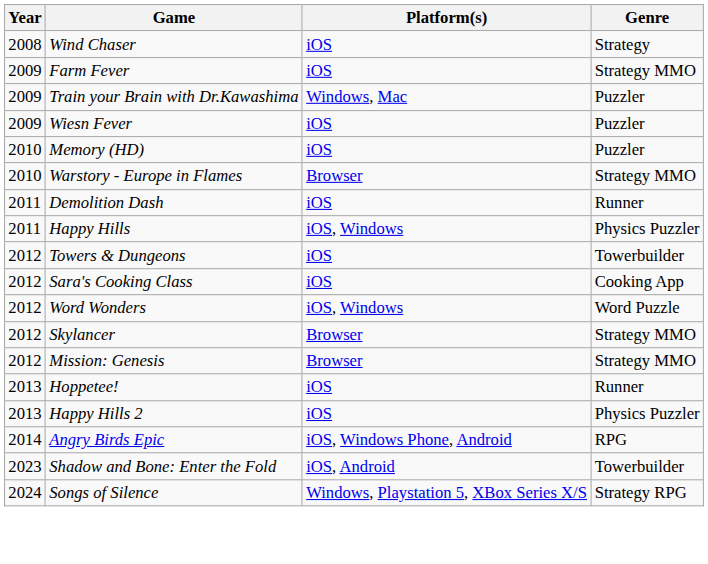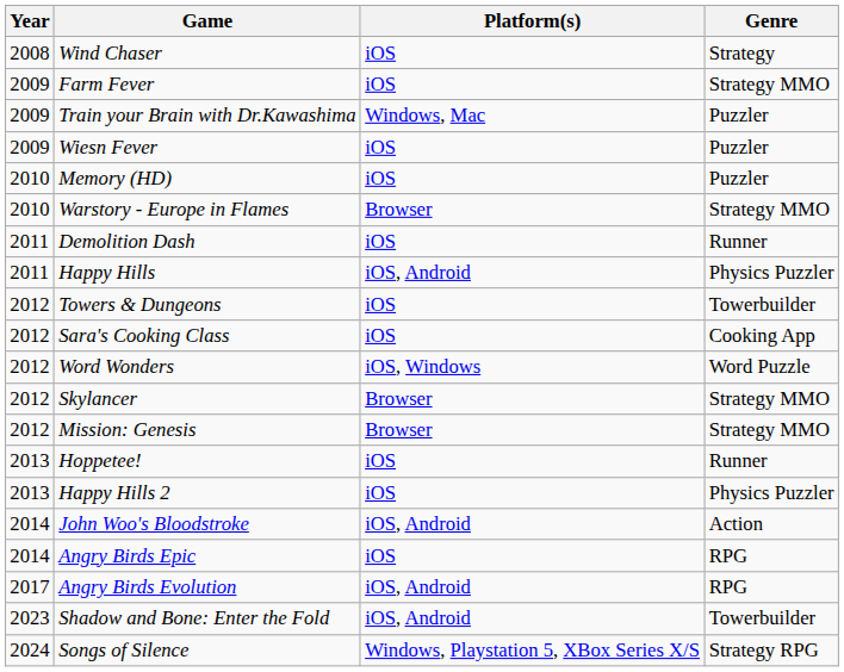Happy Hills | Platform(s): iOS, Windows -> iOS, Android
+ row: 2014 | John Woo's Bloodstroke | iOS, Android | Action
Angry Birds Epic | Platform(s): iOS, Windows Phone, Android -> iOS
+ row: 2017 | Angry Birds Evolution | iOS, Android | RPG
